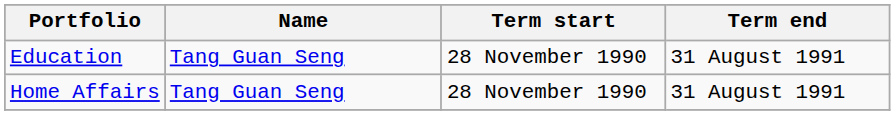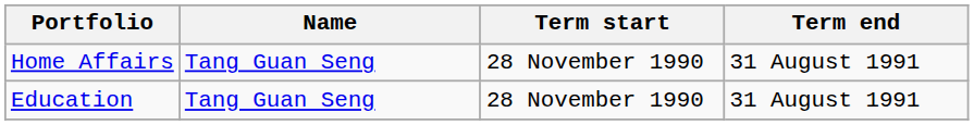rows swapped: Home Affairs <-> Education
